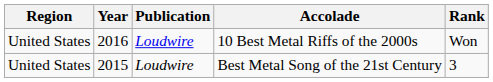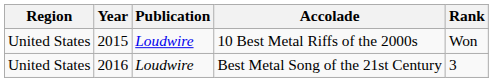10 Best Metal Riffs of the 2000s | Year: 2016 -> 2015
Best Metal Song of the 21st Century | Year: 2015 -> 2016
